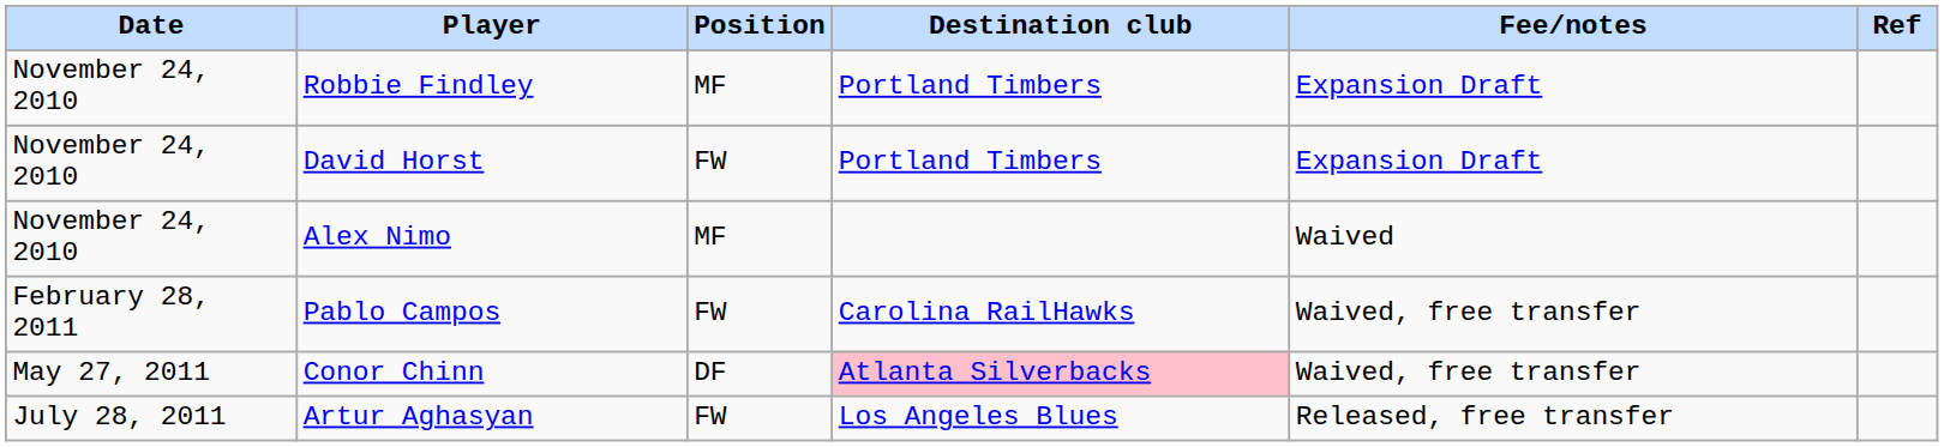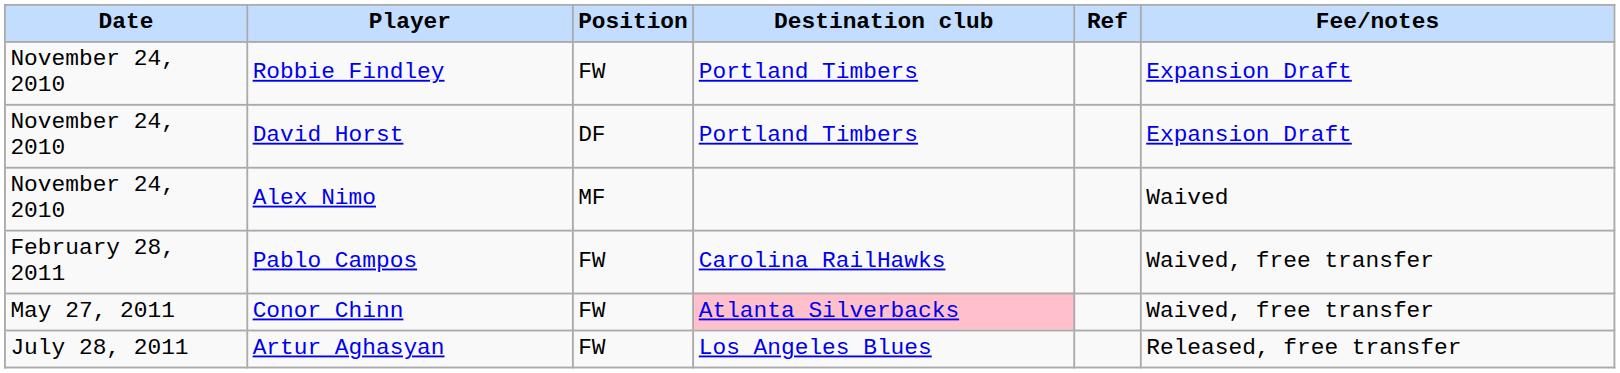columns swapped: Fee/notes <-> Ref
Robbie Findley | Position: MF -> FW
David Horst | Position: FW -> DF
Conor Chinn | Position: DF -> FW
